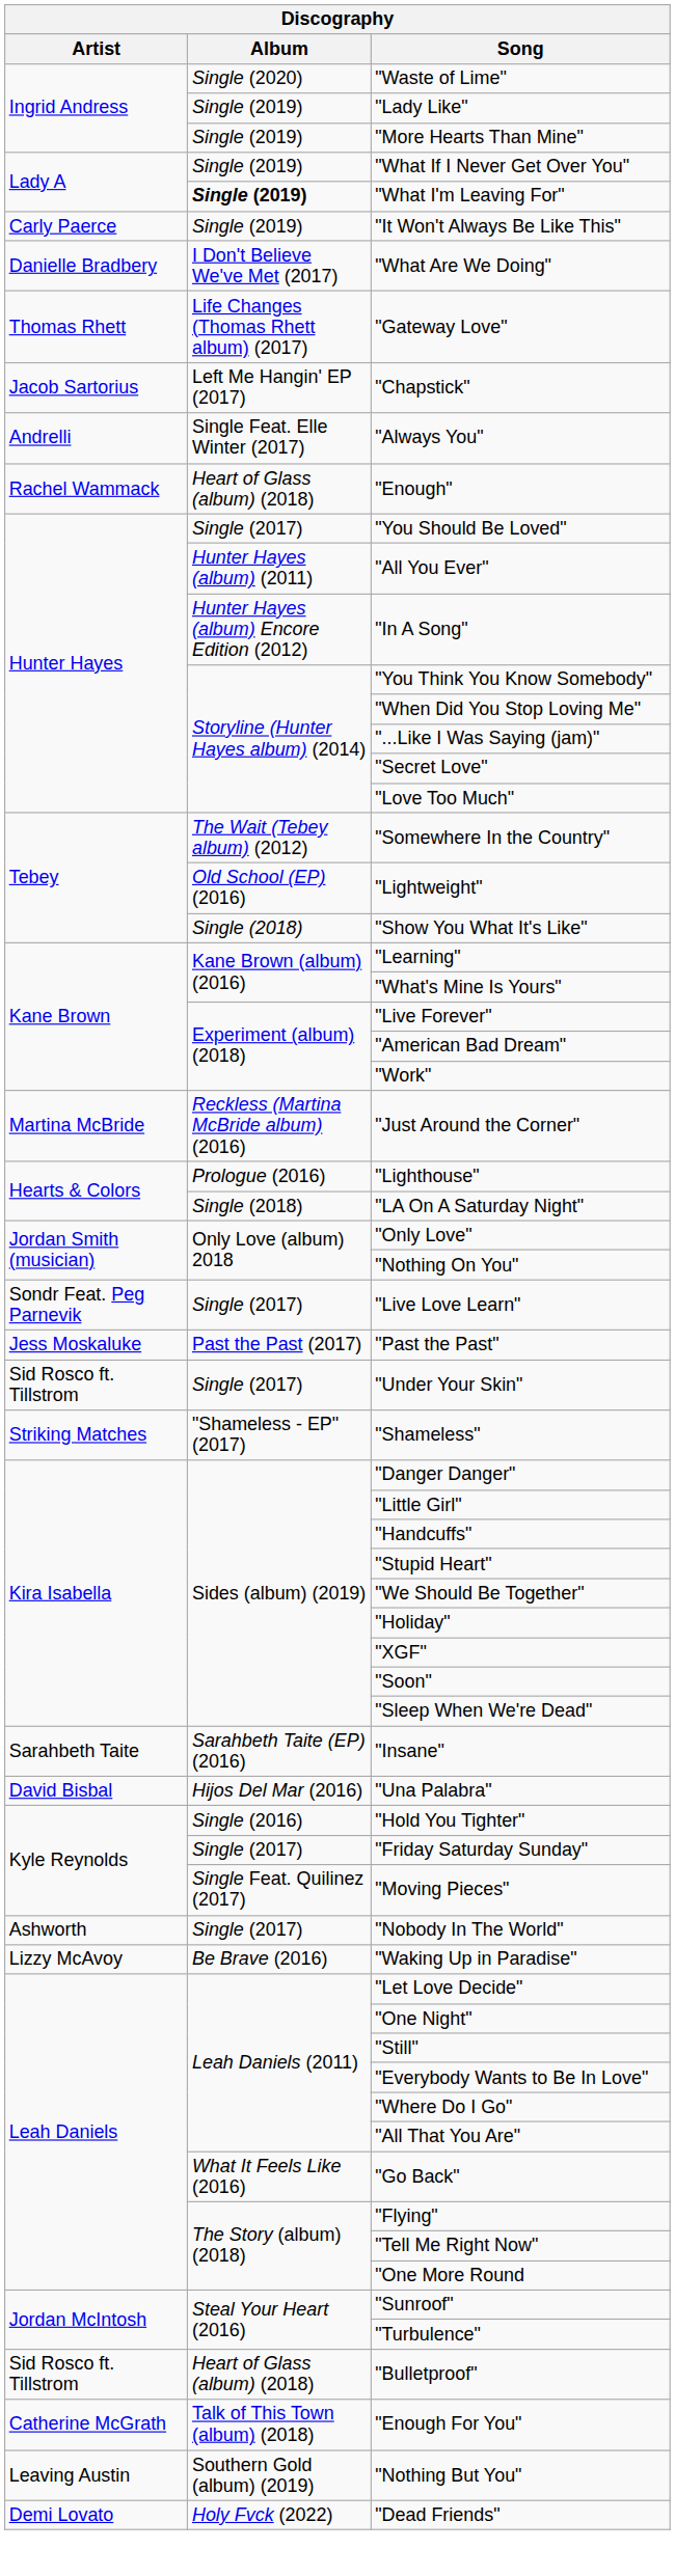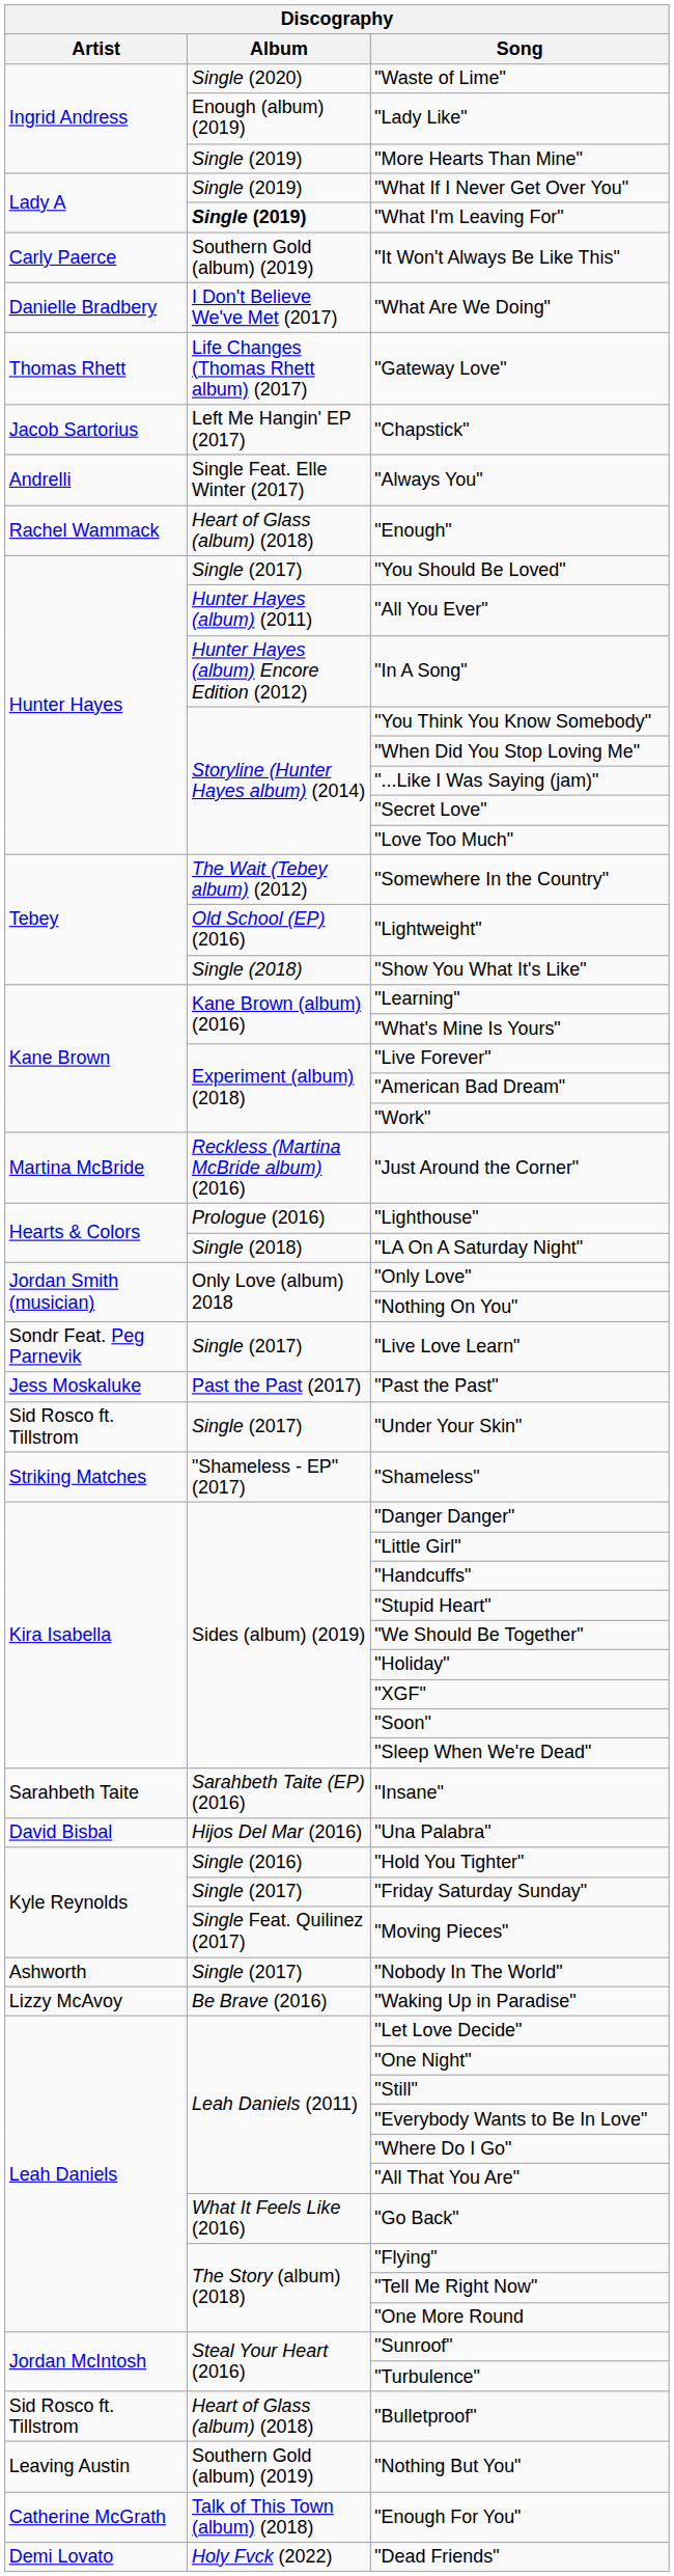"Lady Like" | Album: Single (2019) -> Enough (album) (2019)
"It Won't Always Be Like This" | Album: Single (2019) -> Southern Gold (album) (2019)
rows swapped: "Enough For You" <-> "Nothing But You"
